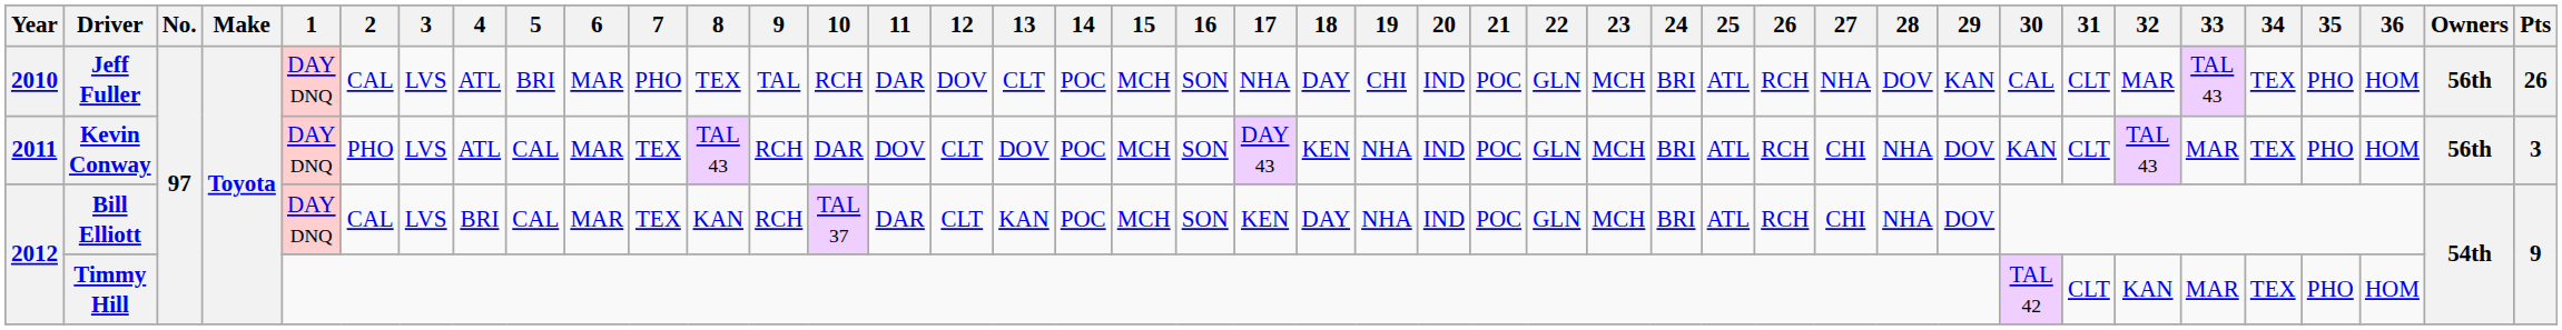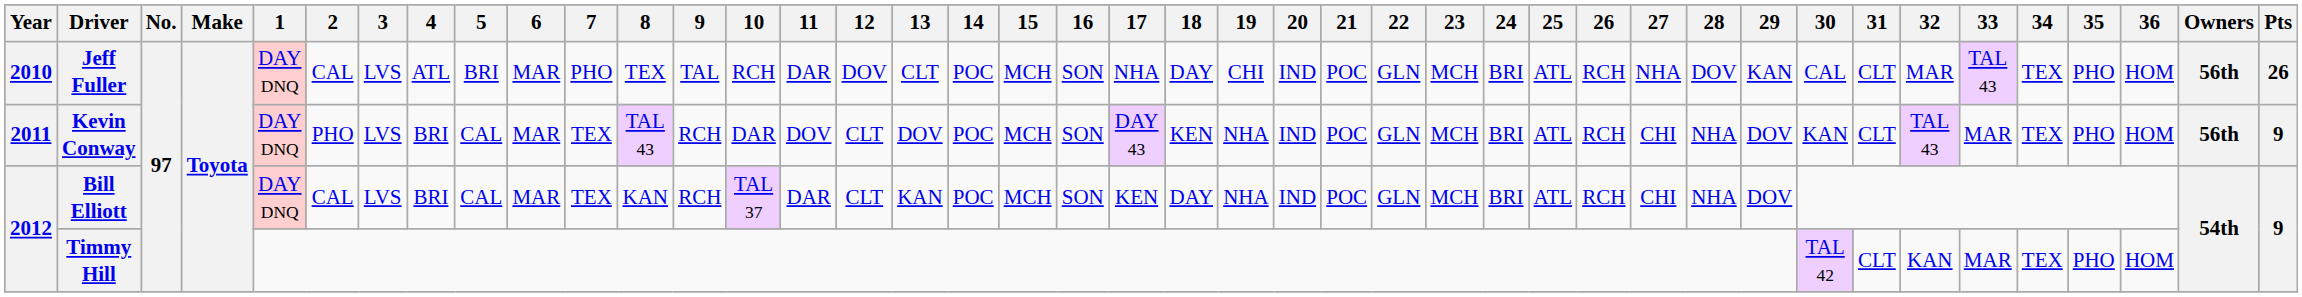Kevin Conway | 4: ATL -> BRI
Kevin Conway | Pts: 3 -> 9
